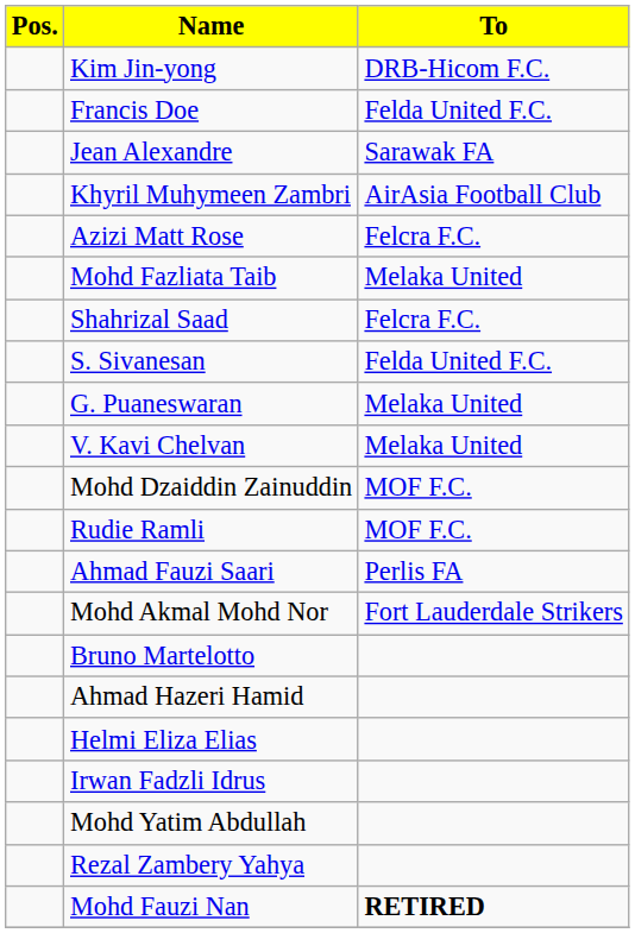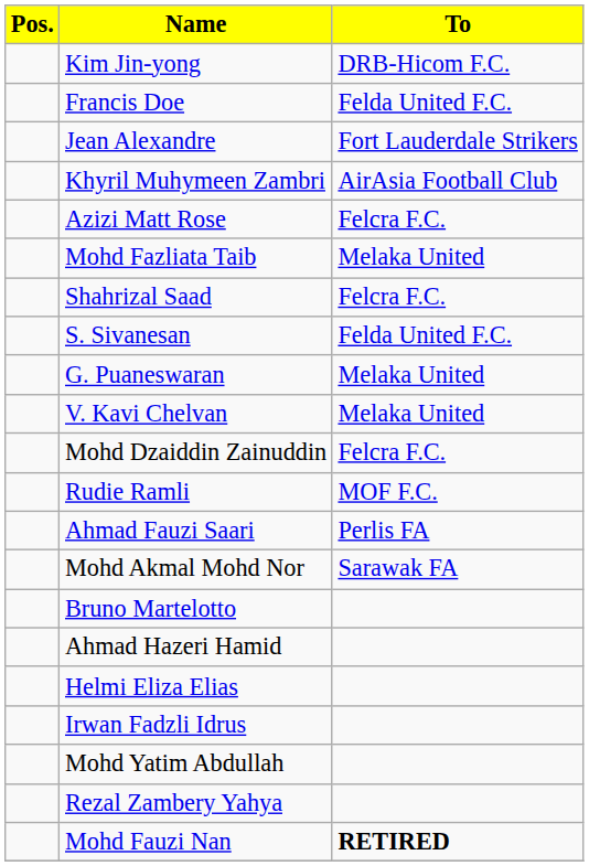Jean Alexandre | To: Sarawak FA -> Fort Lauderdale Strikers
Mohd Dzaiddin Zainuddin | To: MOF F.C. -> Felcra F.C.
Mohd Akmal Mohd Nor | To: Fort Lauderdale Strikers -> Sarawak FA
